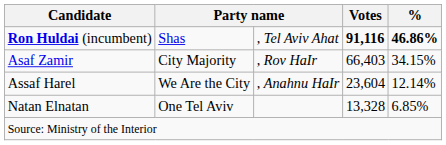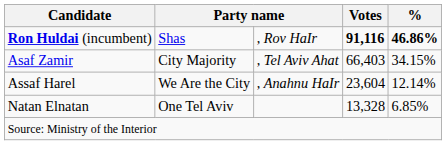Ron Huldai (incumbent) | column 3: , Tel Aviv Ahat -> , Rov HaIr
Asaf Zamir | column 3: , Rov HaIr -> , Tel Aviv Ahat
